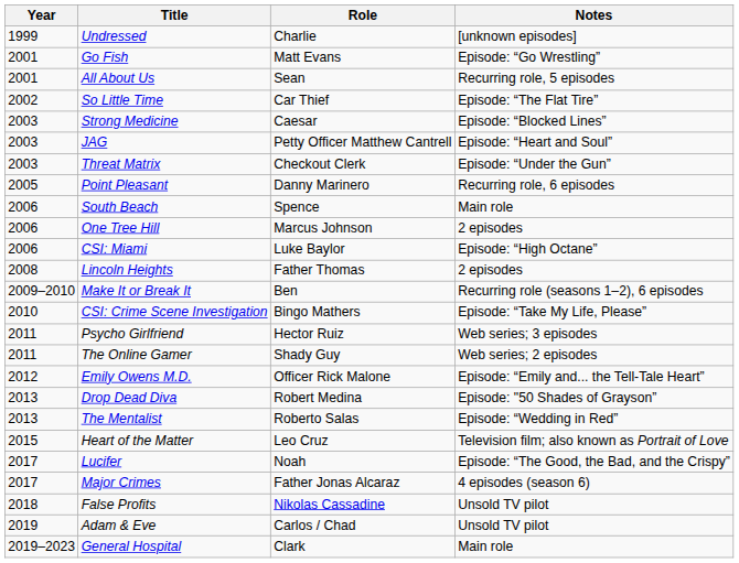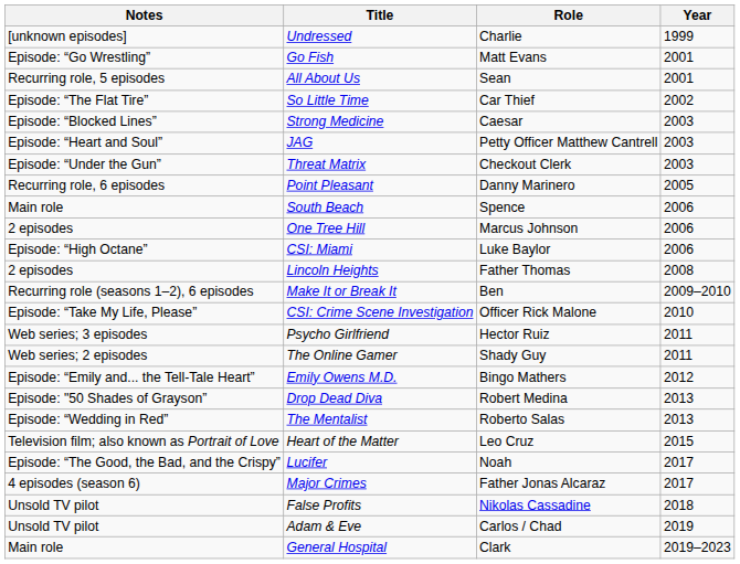columns swapped: Year <-> Notes
CSI: Crime Scene Investigation | Role: Bingo Mathers -> Officer Rick Malone
Emily Owens M.D. | Role: Officer Rick Malone -> Bingo Mathers
